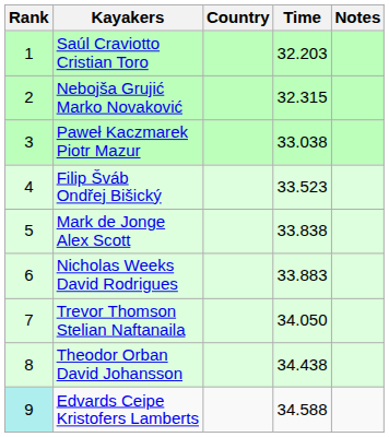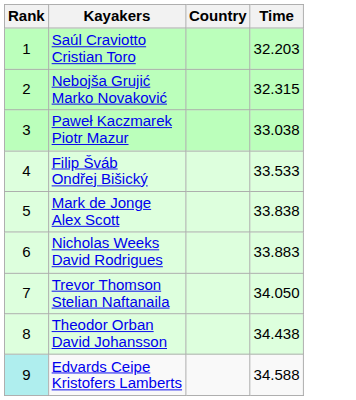- column: Notes
Filip Šváb Ondřej Bišický | Time: 33.523 -> 33.533
